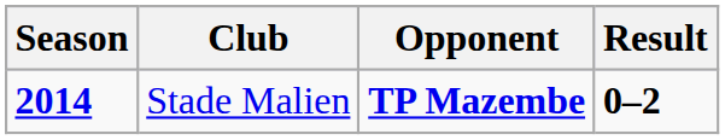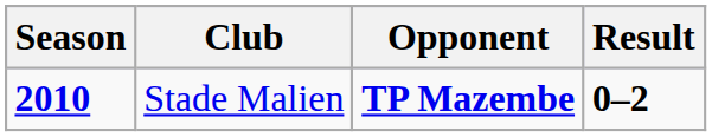Stade Malien | Season: 2014 -> 2010
